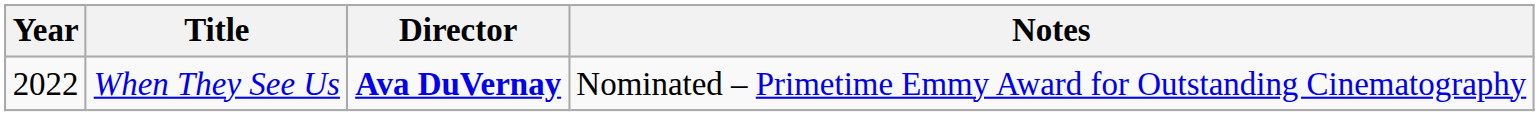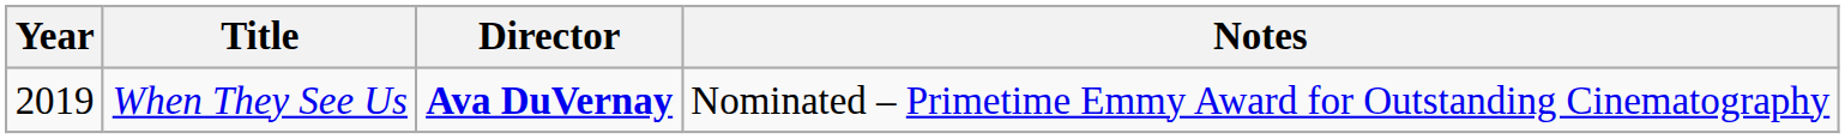When They See Us | Year: 2022 -> 2019
